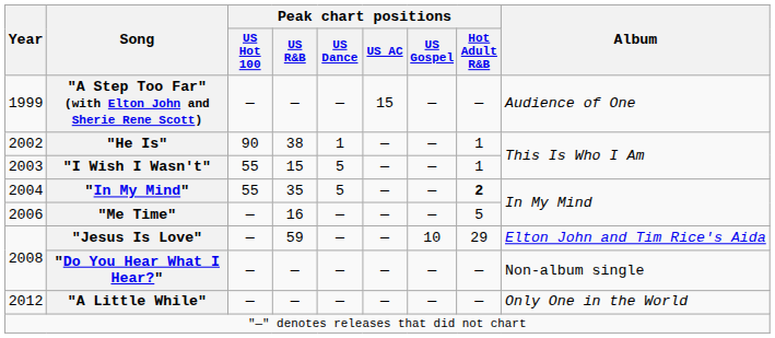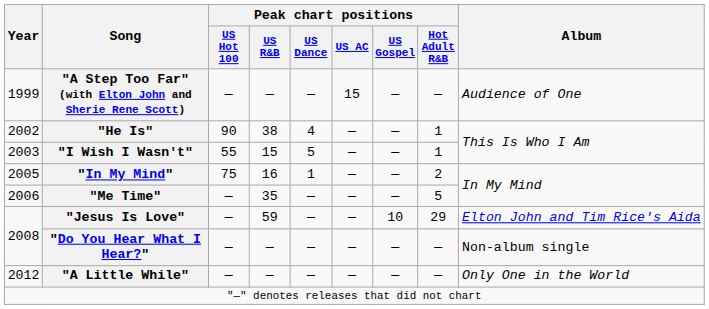"He Is" | Peak chart positions / US Dance: 1 -> 4
"In My Mind" | Year: 2004 -> 2005
"In My Mind" | Peak chart positions / US Hot 100: 55 -> 75
"In My Mind" | Peak chart positions / US R&B: 35 -> 16
"In My Mind" | Peak chart positions / US Dance: 5 -> 1
"In My Mind" | Peak chart positions / Hot Adult R&B: bold -> normal
"Me Time" | Peak chart positions / US R&B: 16 -> 35
